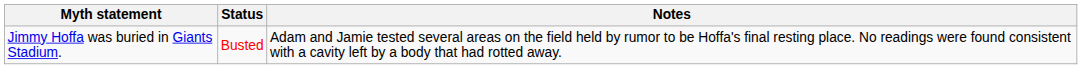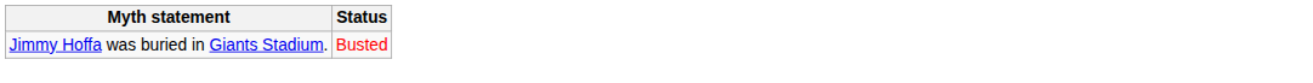- column: Notes | Adam and Jamie tested several areas on the field held by rumor to be Hoffa's final resting place. No readings were found consistent with a cavity left by a body that had rotted away.
